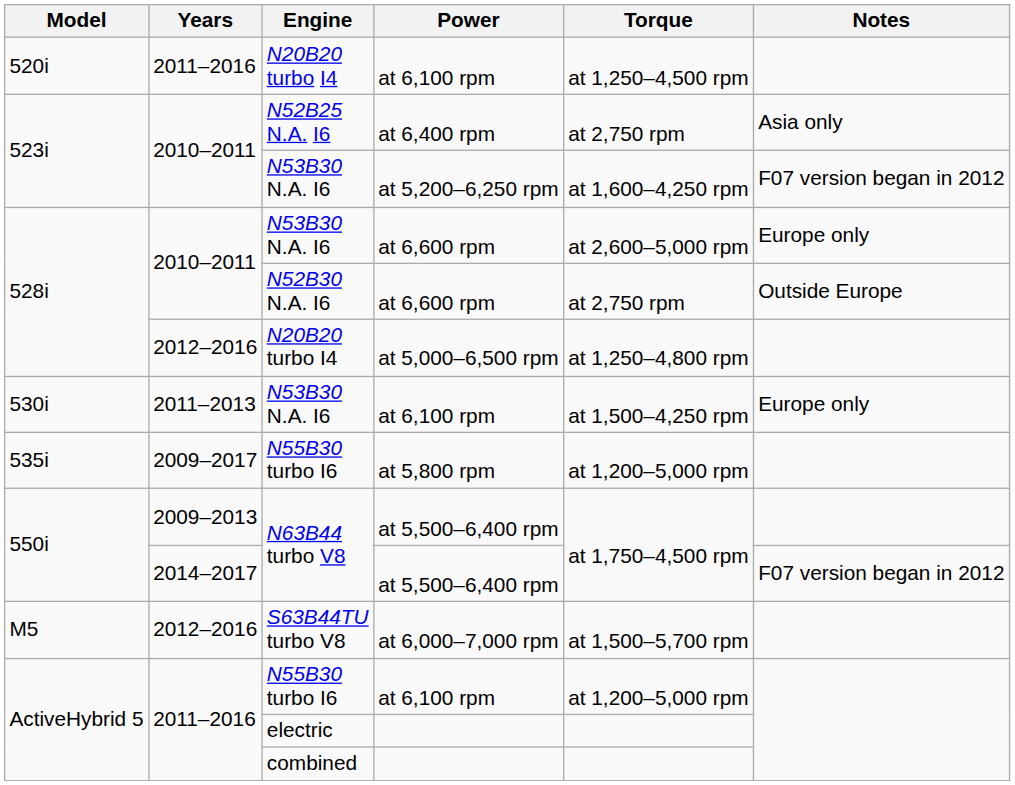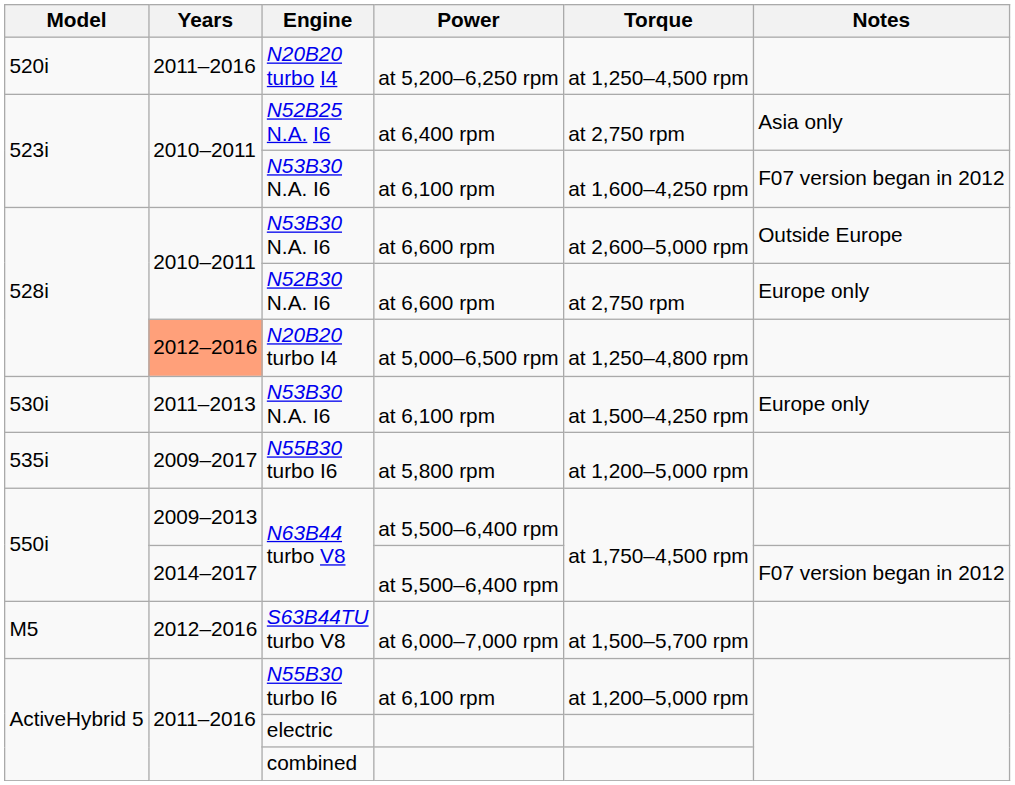520i / N20B20 turbo I4 | Power: at 6,100 rpm -> at 5,200–6,250 rpm
523i / N53B30 N.A. I6 | Power: at 5,200–6,250 rpm -> at 6,100 rpm
528i / N53B30 N.A. I6 | Notes: Europe only -> Outside Europe
N52B30 N.A. I6 | Notes: Outside Europe -> Europe only
528i / N20B20 turbo I4 | Years: no background -> lightsalmon background
